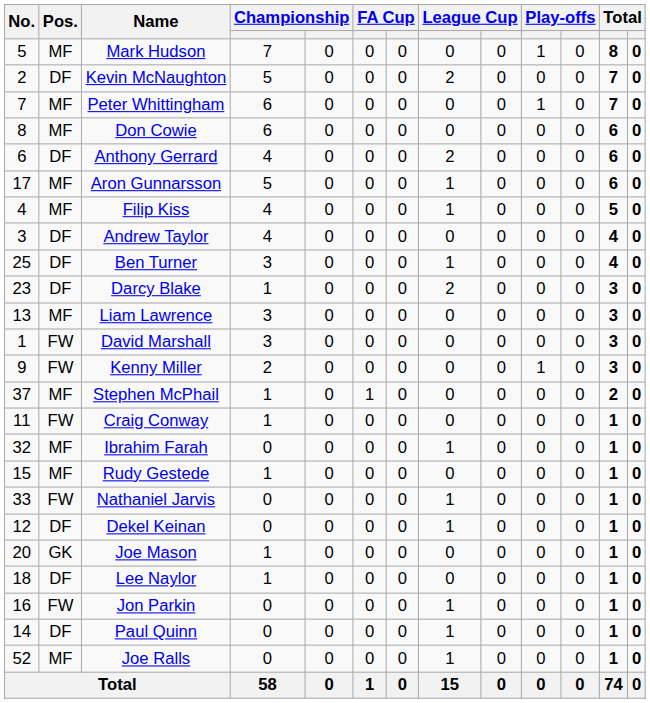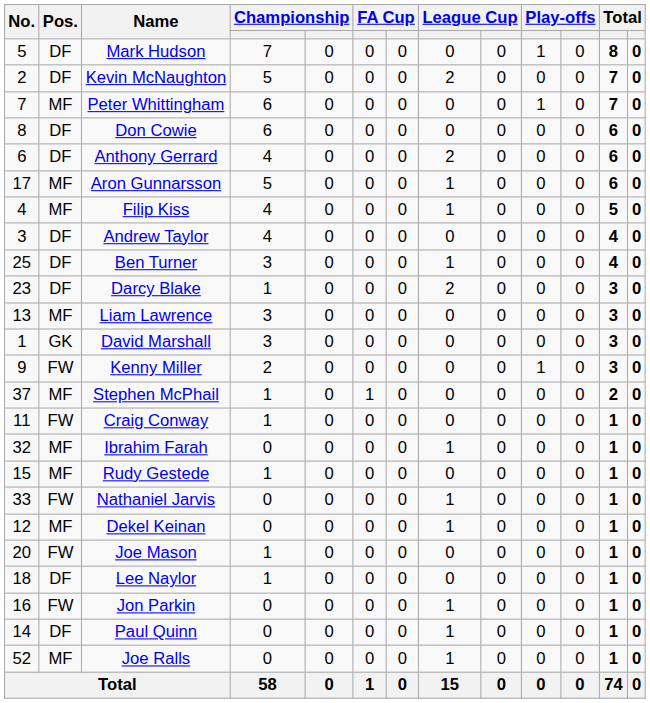Mark Hudson | Pos.: MF -> DF
Don Cowie | Pos.: MF -> DF
David Marshall | Pos.: FW -> GK
Dekel Keinan | Pos.: DF -> MF
Joe Mason | Pos.: GK -> FW
